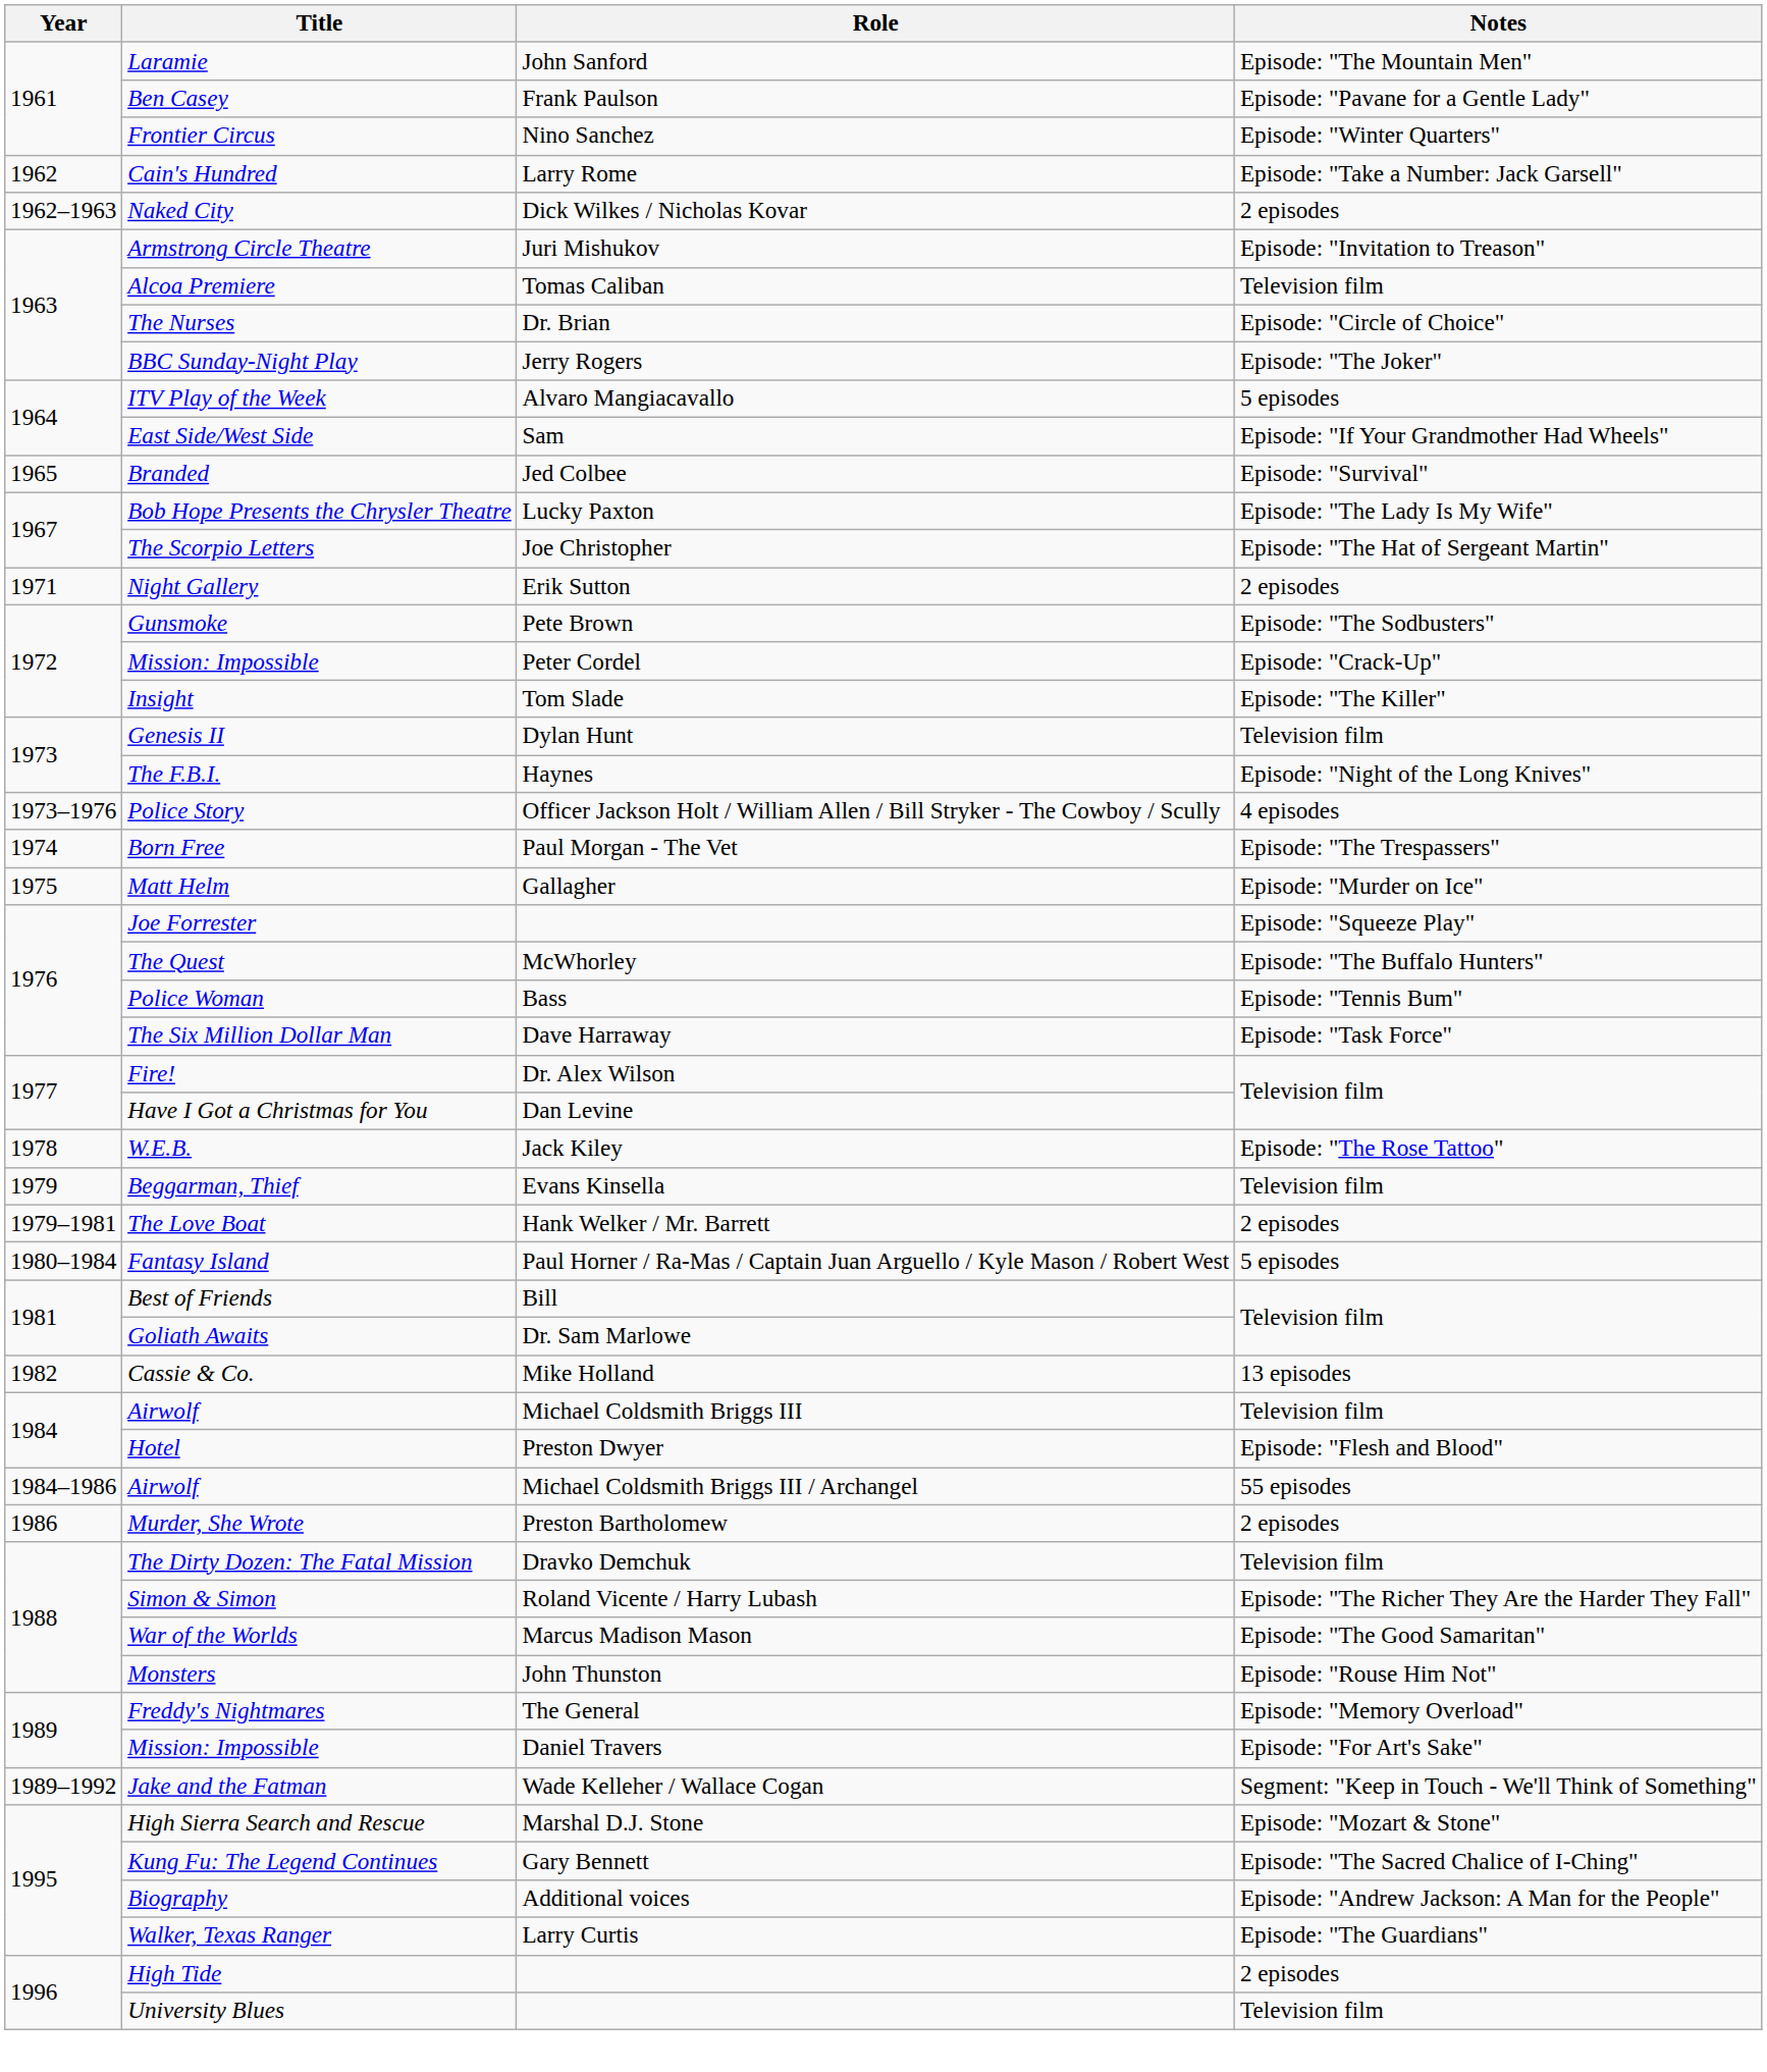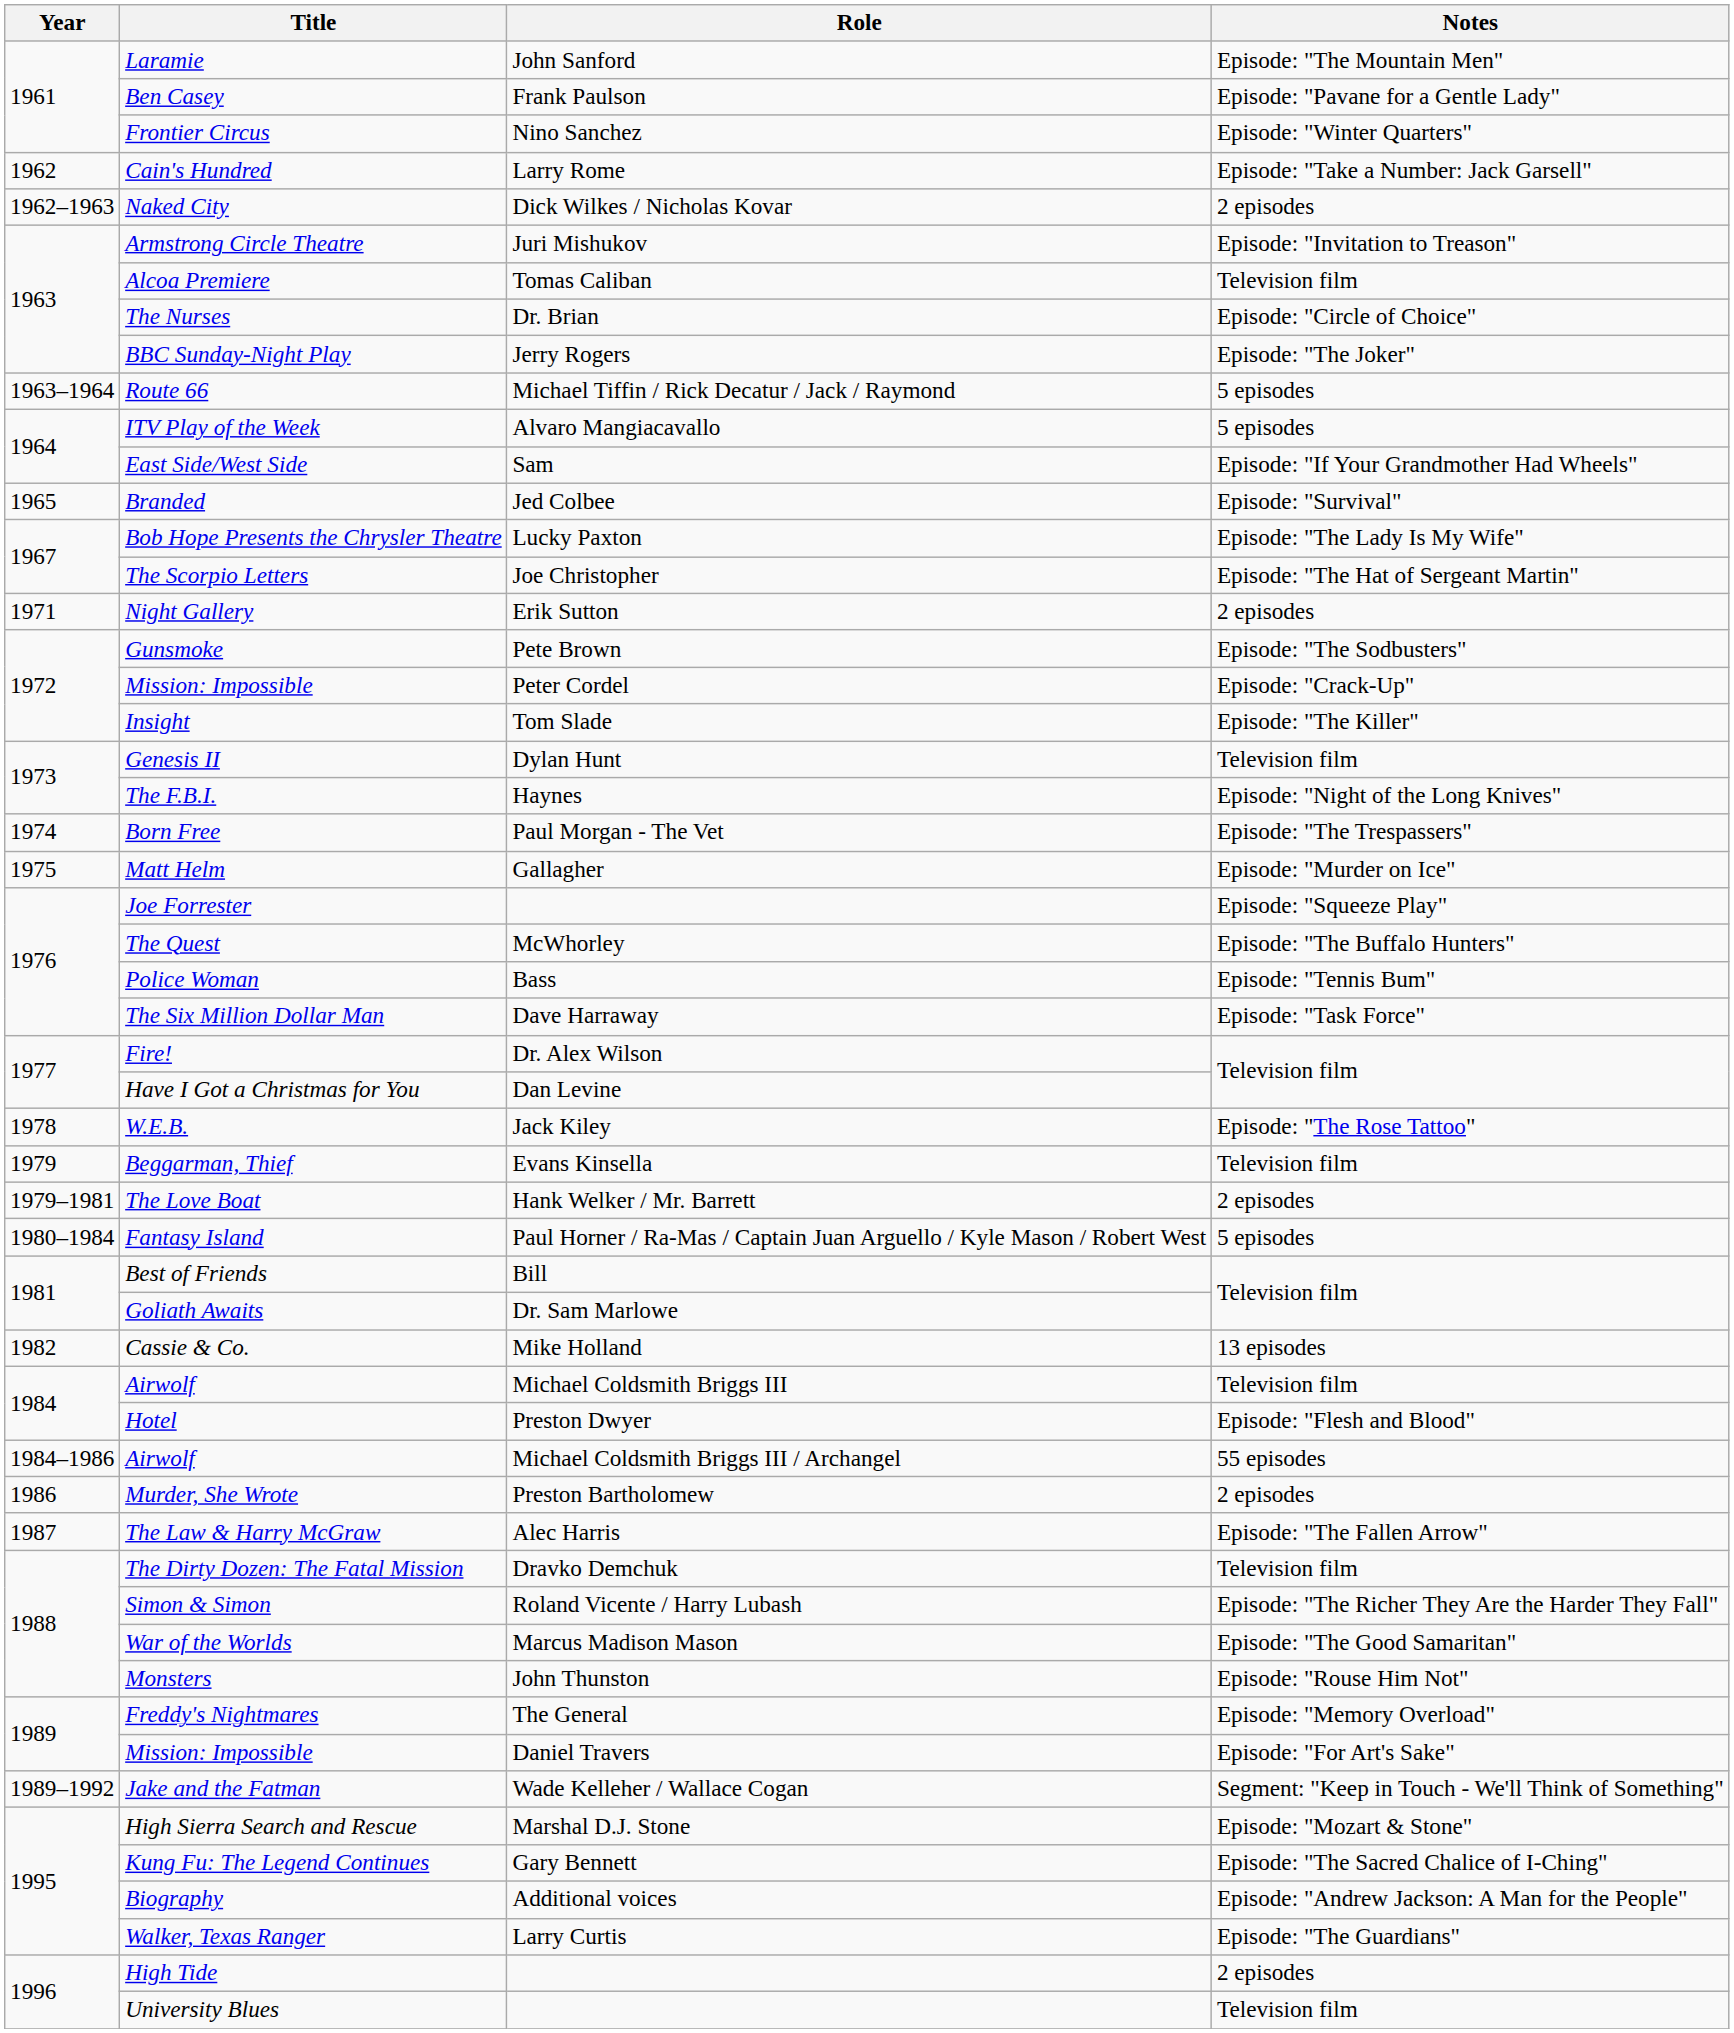+ row: 1963–1964 | Route 66 | Michael Tiffin / Rick Decatur / Jack / Raymond | 5 episodes
- row: 1973–1976 | Police Story | Officer Jackson Holt / William Allen / Bill Stryker - The Cowboy / Scully | 4 episodes
+ row: 1987 | The Law & Harry McGraw | Alec Harris | Episode: "The Fallen Arrow"
